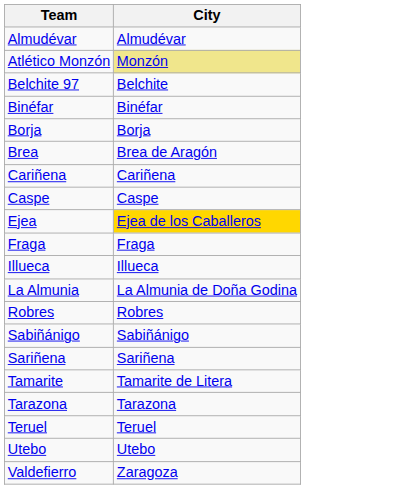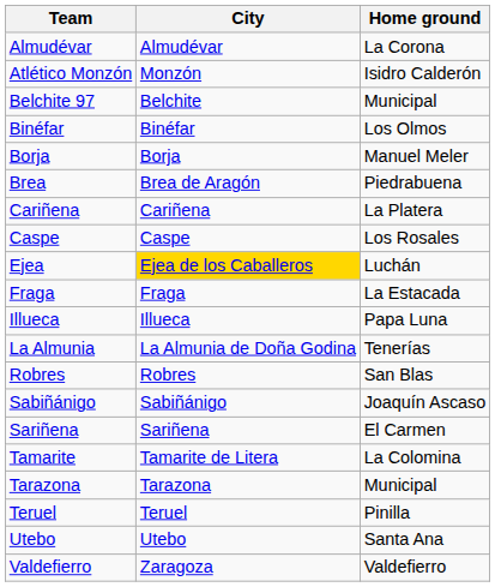+ column: Home ground | La Corona | Isidro Calderón | Municipal | Los Olmos | Manuel Meler | Piedrabuena | La Platera | Los Rosales | Luchán | La Estacada | Papa Luna | Tenerías | San Blas | Joaquín Ascaso | El Carmen | La Colomina | Municipal | Pinilla | Santa Ana | Valdefierro
Atlético Monzón | City: khaki background -> no background
